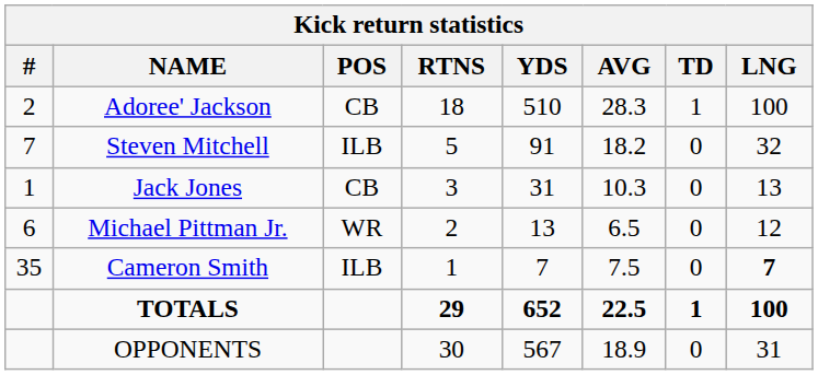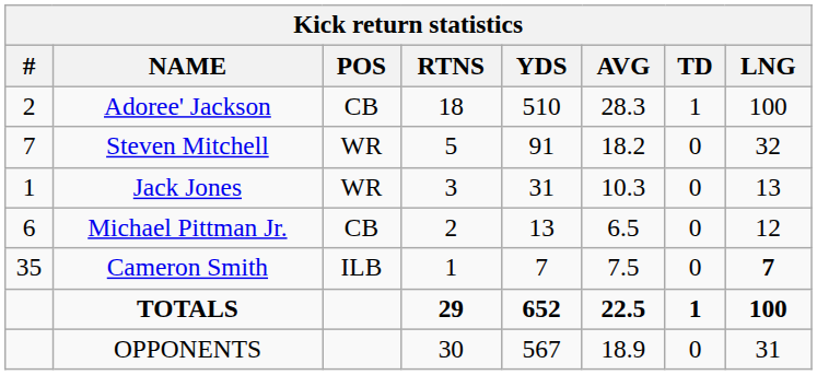Steven Mitchell | POS: ILB -> WR
Jack Jones | POS: CB -> WR
Michael Pittman Jr. | POS: WR -> CB
